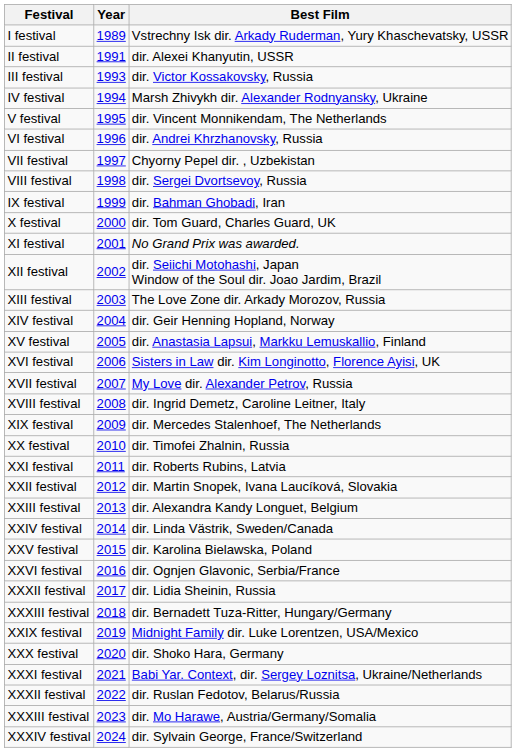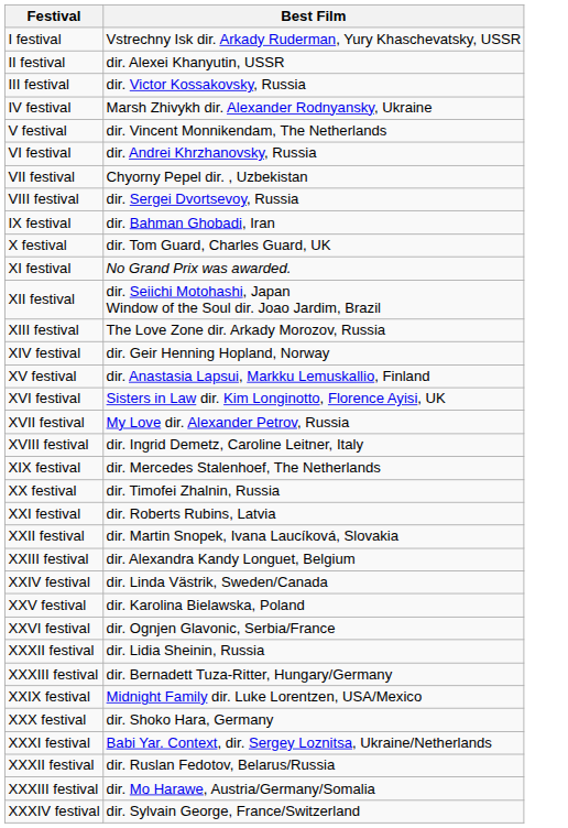- column: Year | 1989 | 1991 | 1993 | 1994 | 1995 | 1996 | 1997 | 1998 | 1999 | 2000 | 2001 | 2002 | 2003 | 2004 | 2005 | 2006 | 2007 | 2008 | 2009 | 2010 | 2011 | 2012 | 2013 | 2014 | 2015 | 2016 | 2017 | 2018 | 2019 | 2020 | 2021 | 2022 | 2023 | 2024
